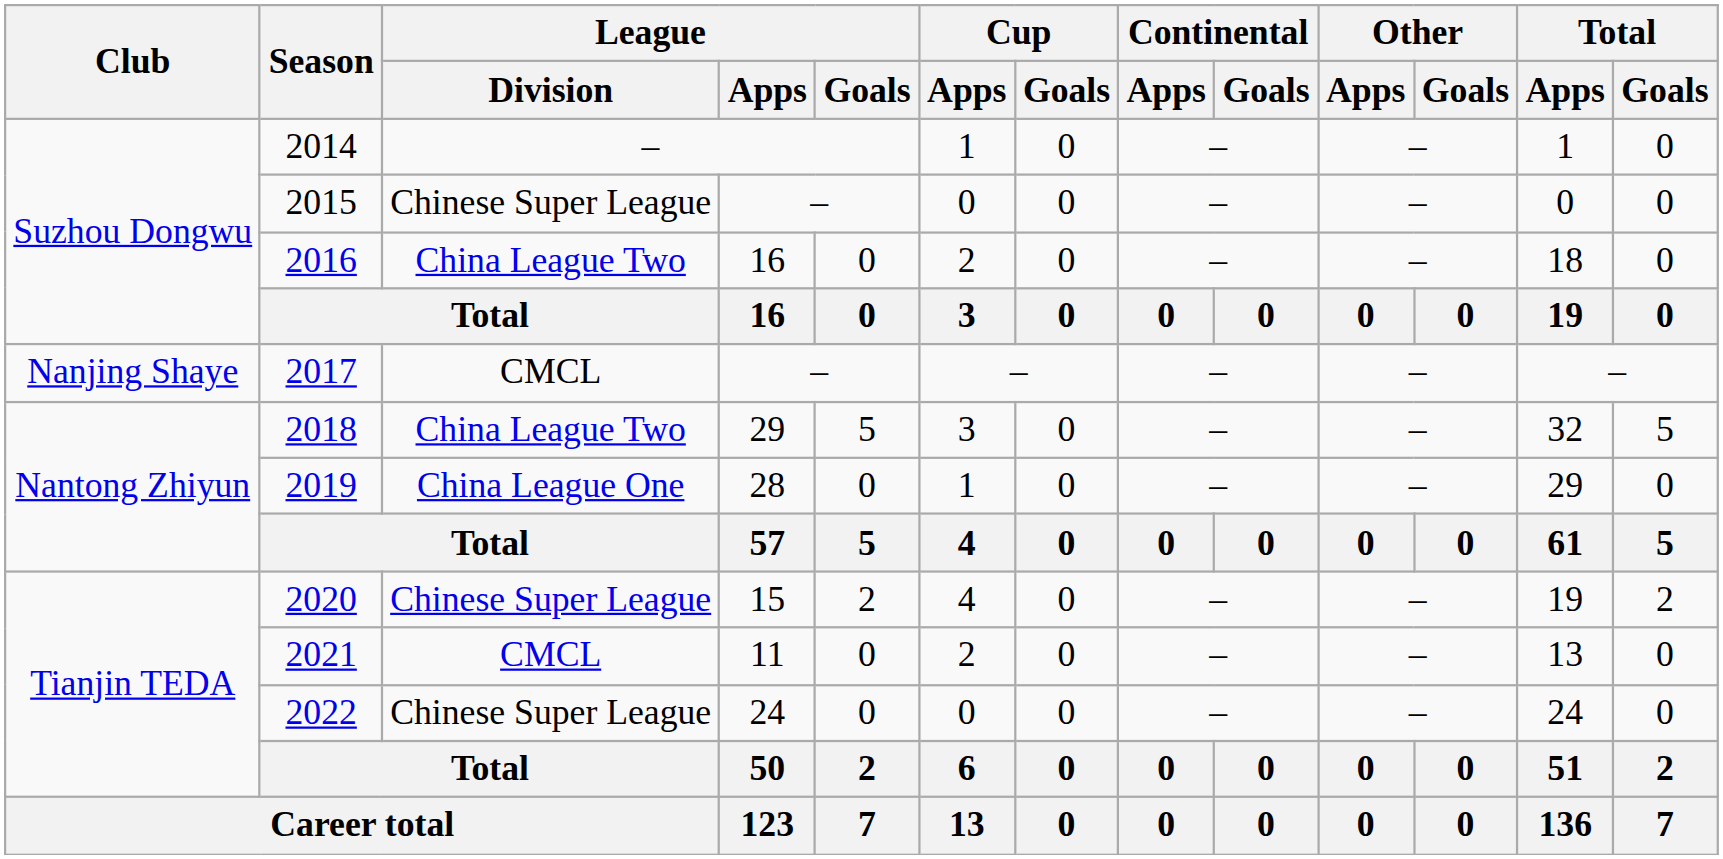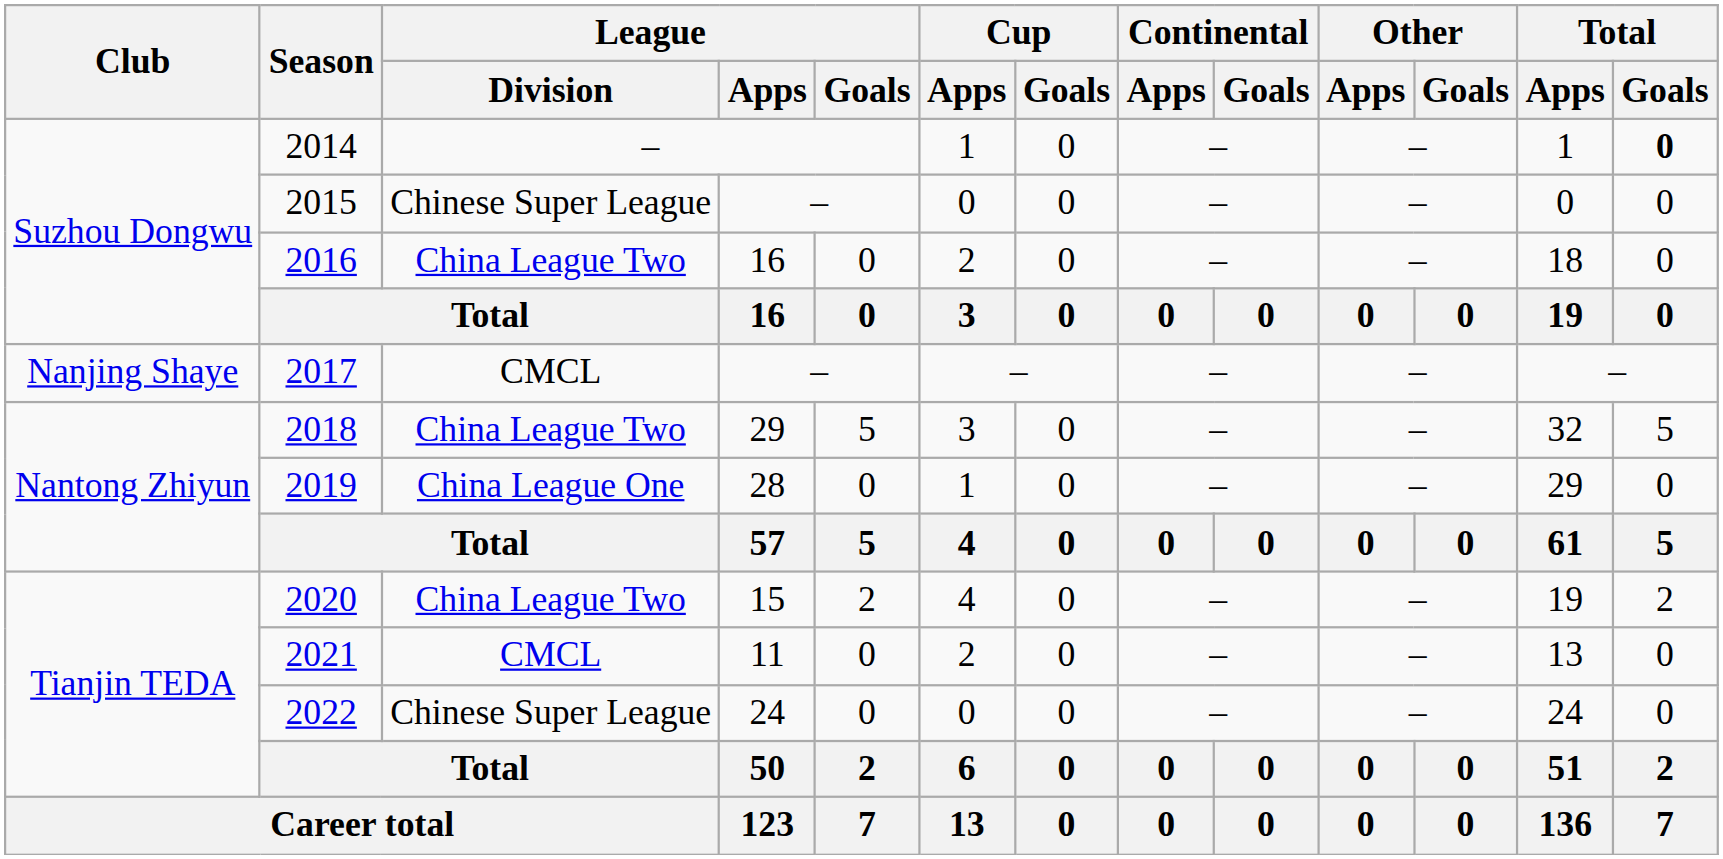2014 | Total / Goals: normal -> bold
2020 | League / Division: Chinese Super League -> China League Two
